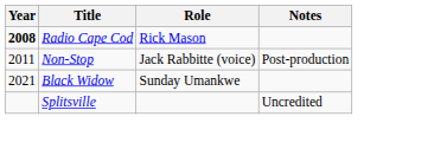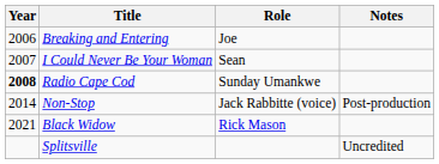+ row: 2006 | Breaking and Entering | Joe
+ row: 2007 | I Could Never Be Your Woman | Sean
Radio Cape Cod | Role: Rick Mason -> Sunday Umankwe
Non-Stop | Year: 2011 -> 2014
Black Widow | Role: Sunday Umankwe -> Rick Mason
